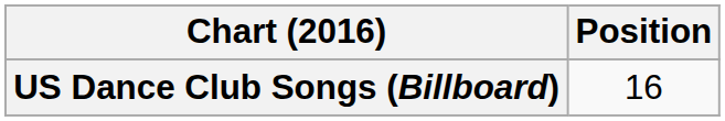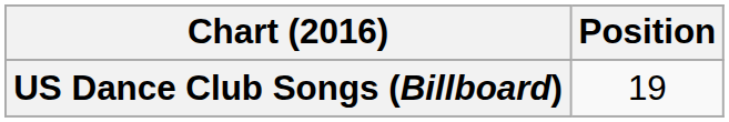US Dance Club Songs (Billboard) | Position: 16 -> 19
